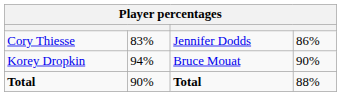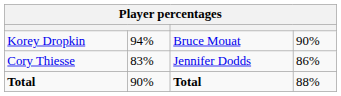rows swapped: Cory Thiesse <-> Korey Dropkin
